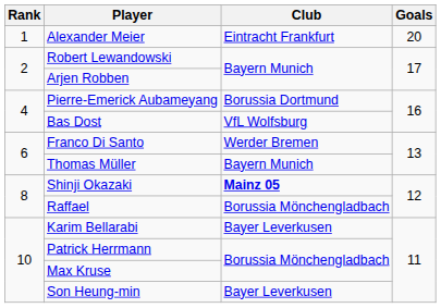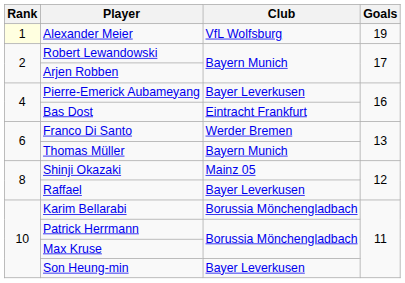Alexander Meier | Rank: no background -> lightyellow background
Alexander Meier | Club: Eintracht Frankfurt -> VfL Wolfsburg
Alexander Meier | Goals: 20 -> 19
Pierre-Emerick Aubameyang | Club: Borussia Dortmund -> Bayer Leverkusen
Bas Dost | Club: VfL Wolfsburg -> Eintracht Frankfurt
Shinji Okazaki | Club: bold -> normal
Raffael | Club: Borussia Mönchengladbach -> Bayer Leverkusen
Karim Bellarabi | Club: Bayer Leverkusen -> Borussia Mönchengladbach
